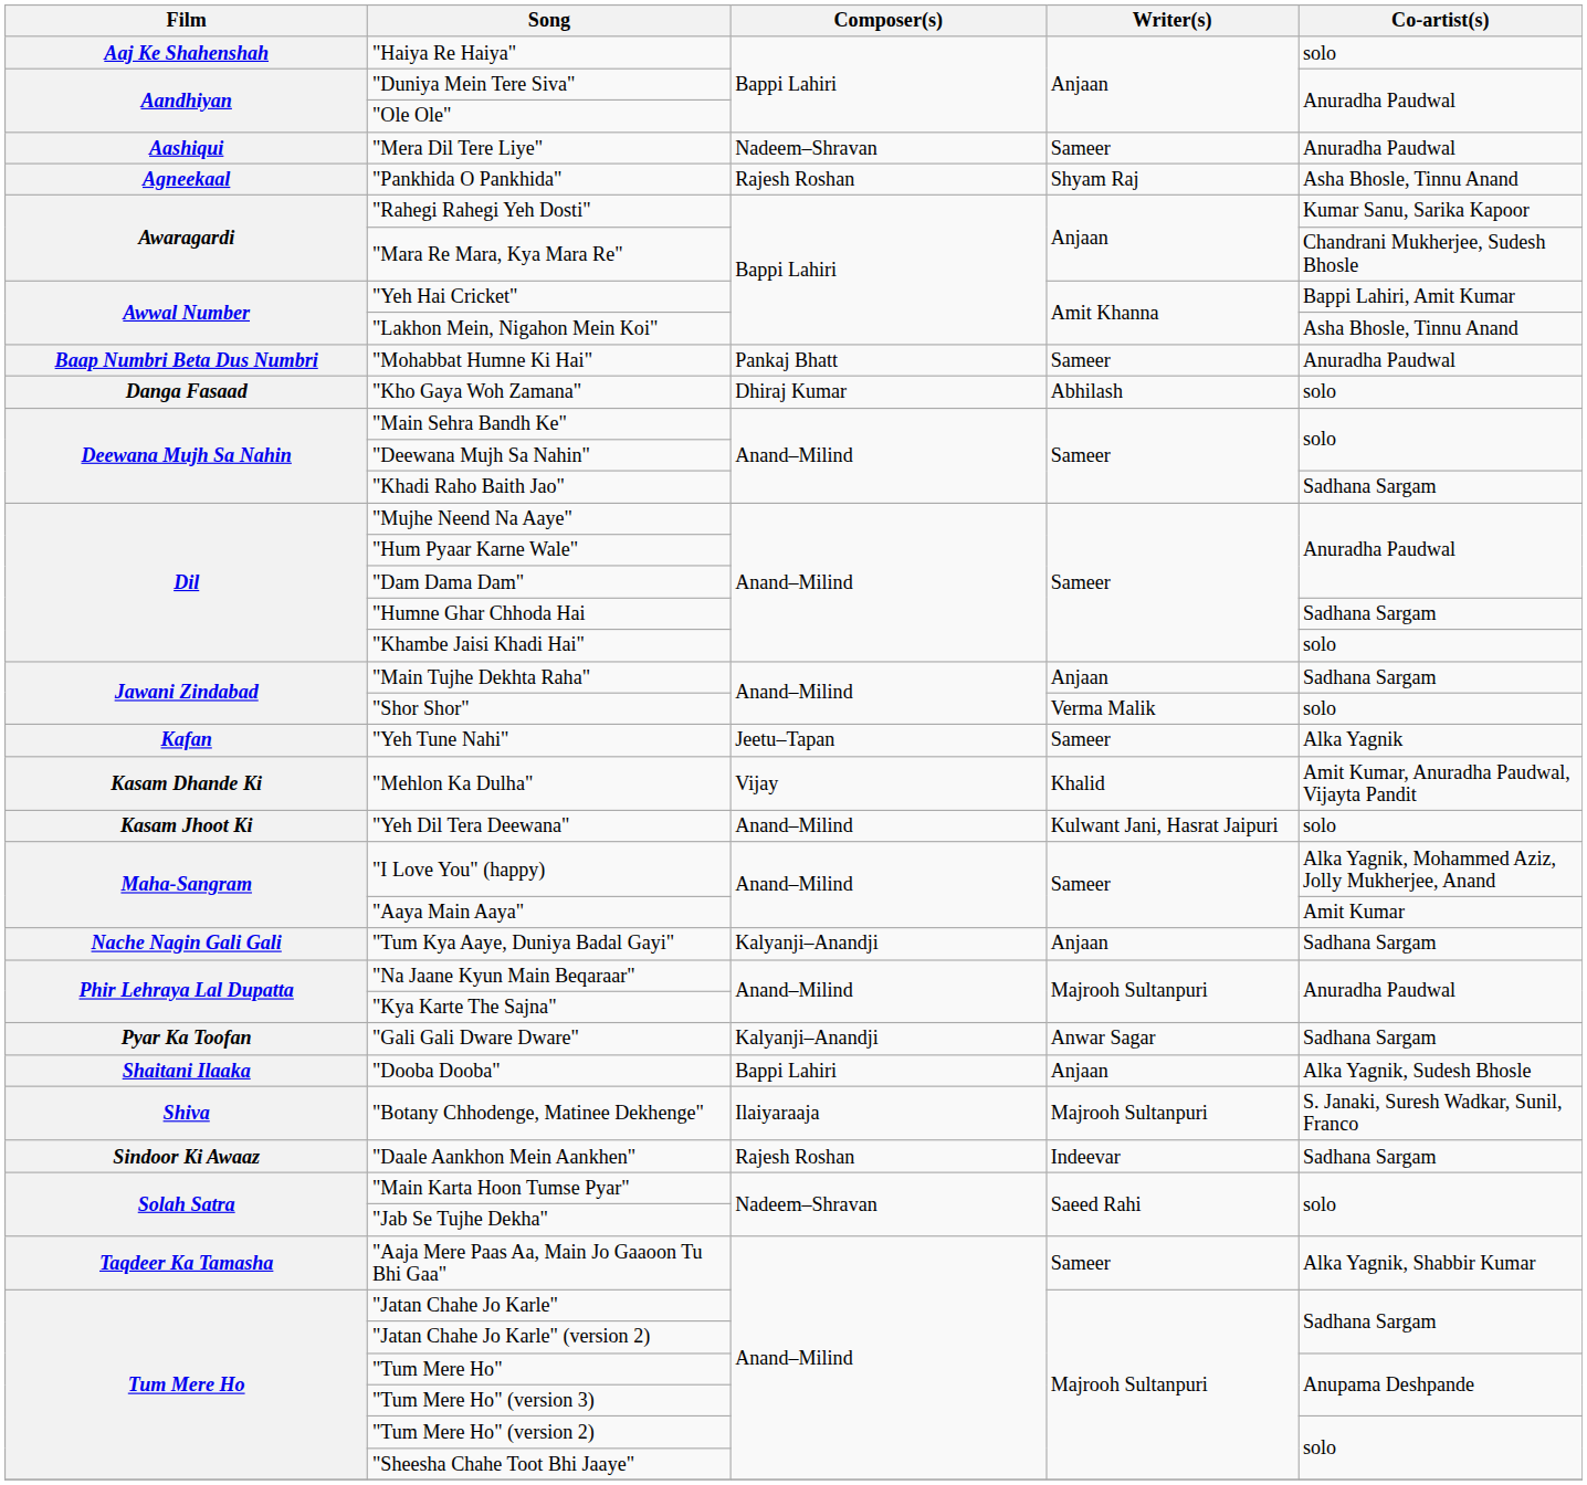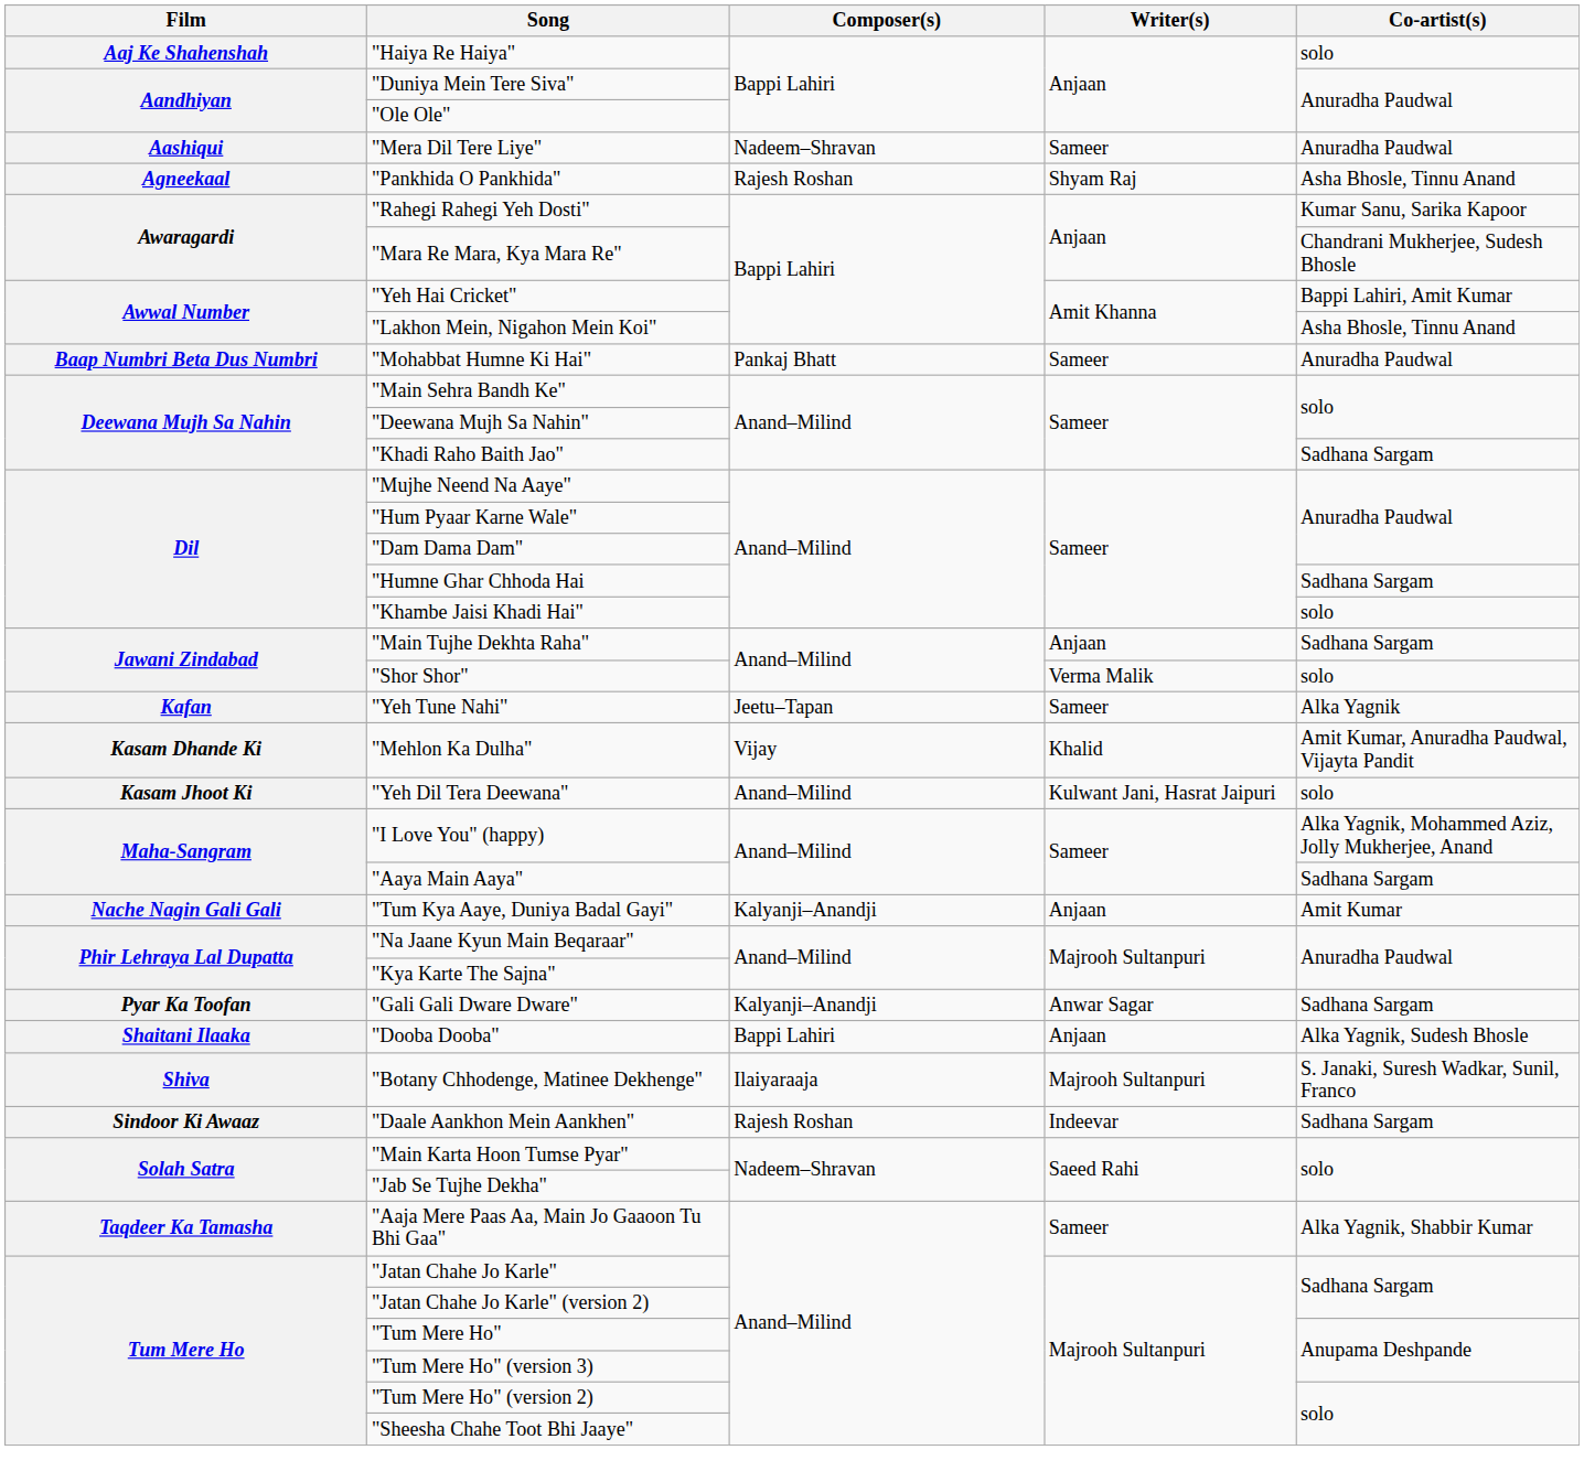- row: Danga Fasaad | "Kho Gaya Woh Zamana" | Dhiraj Kumar | Abhilash | solo
"Aaya Main Aaya" | Co-artist(s): Amit Kumar -> Sadhana Sargam
"Tum Kya Aaye, Duniya Badal Gayi" | Co-artist(s): Sadhana Sargam -> Amit Kumar
